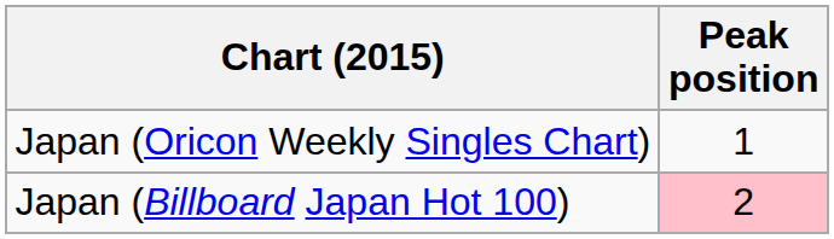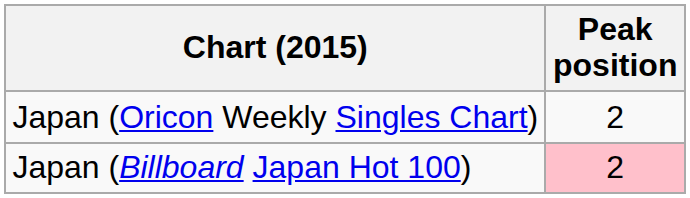Japan (Oricon Weekly Singles Chart) | Peak position: 1 -> 2
